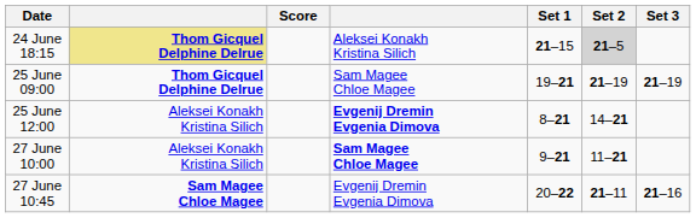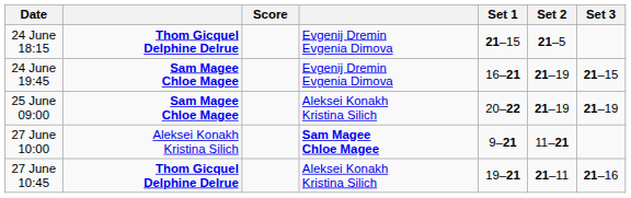24 June 18:15 | column 2: khaki background -> no background
24 June 18:15 | column 4: Aleksei Konakh Kristina Silich -> Evgenij Dremin Evgenia Dimova
24 June 18:15 | Set 2: lightgrey background -> no background
+ row: 24 June 19:45 | Sam Magee Chloe Magee | Evgenij Dremin Evgenia Dimova | 16–21 | 21–19 | 21–15
25 June 09:00 | column 2: Thom Gicquel Delphine Delrue -> Sam Magee Chloe Magee
25 June 09:00 | column 4: Sam Magee Chloe Magee -> Aleksei Konakh Kristina Silich
25 June 09:00 | Set 1: 19–21 -> 20–22
- row: 25 June 12:00 | Aleksei Konakh Kristina Silich | Evgenij Dremin Evgenia Dimova | 8–21 | 14–21
27 June 10:45 | column 2: Sam Magee Chloe Magee -> Thom Gicquel Delphine Delrue
27 June 10:45 | column 4: Evgenij Dremin Evgenia Dimova -> Aleksei Konakh Kristina Silich
27 June 10:45 | Set 1: 20–22 -> 19–21
